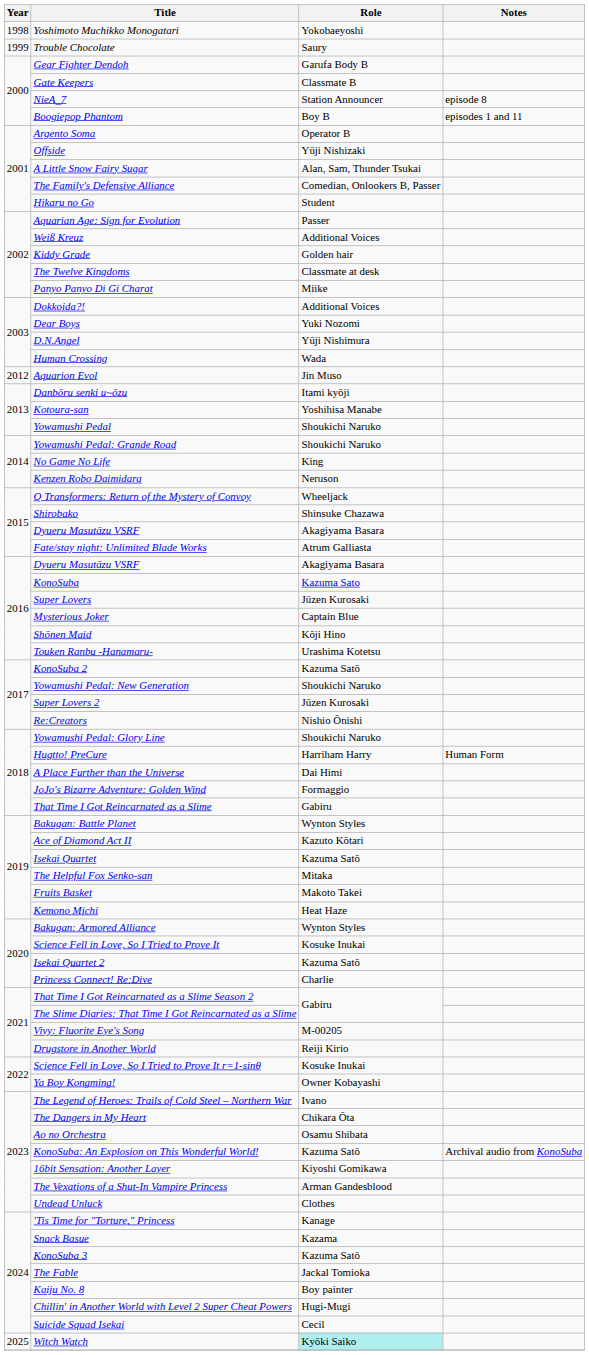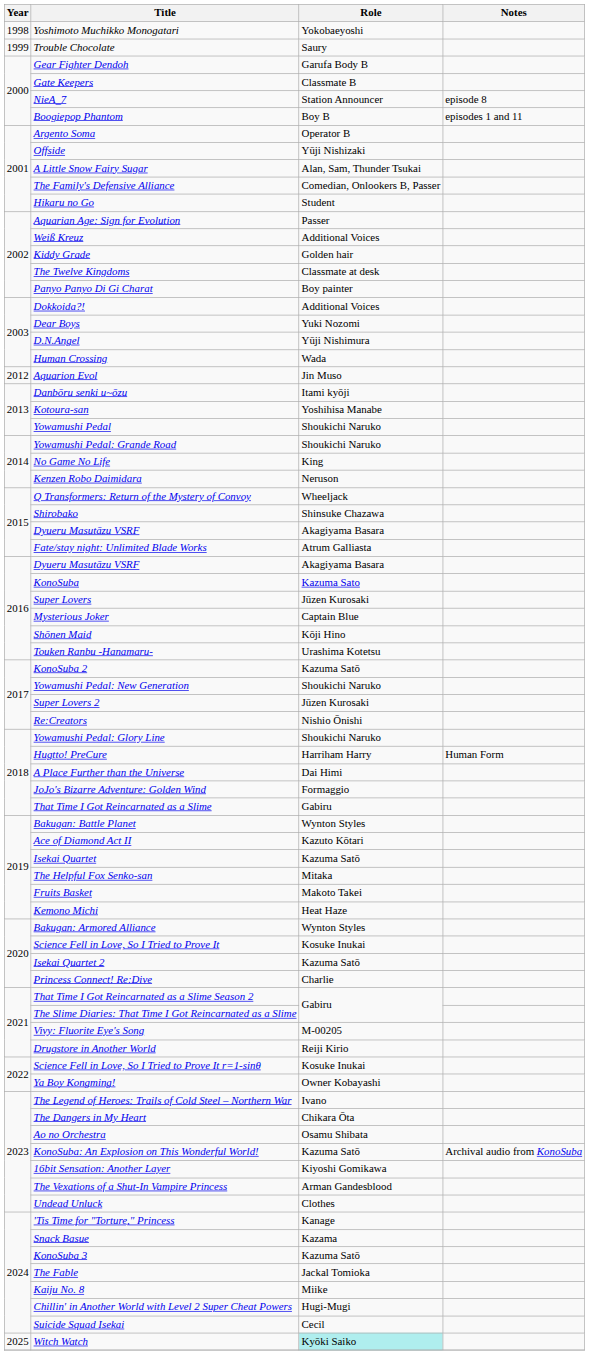Panyo Panyo Di Gi Charat | Role: Miike -> Boy painter
Kaiju No. 8 | Role: Boy painter -> Miike
